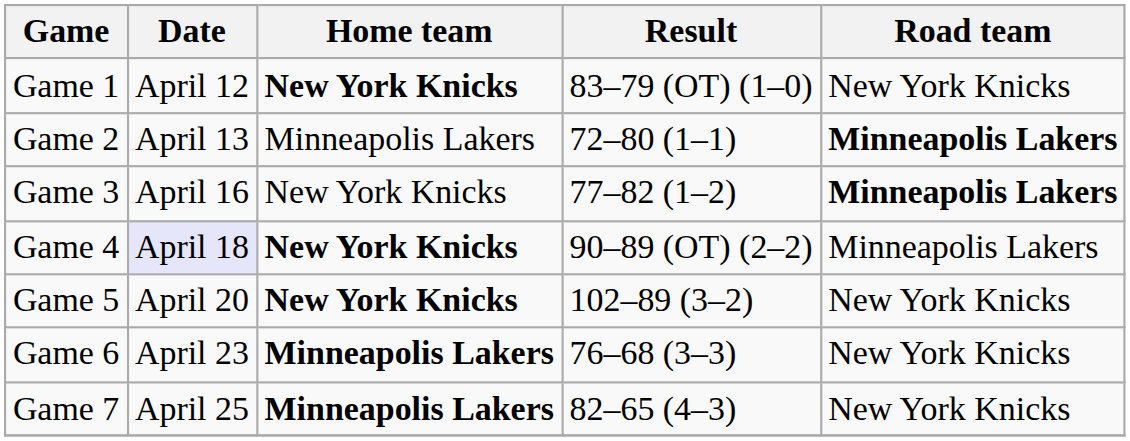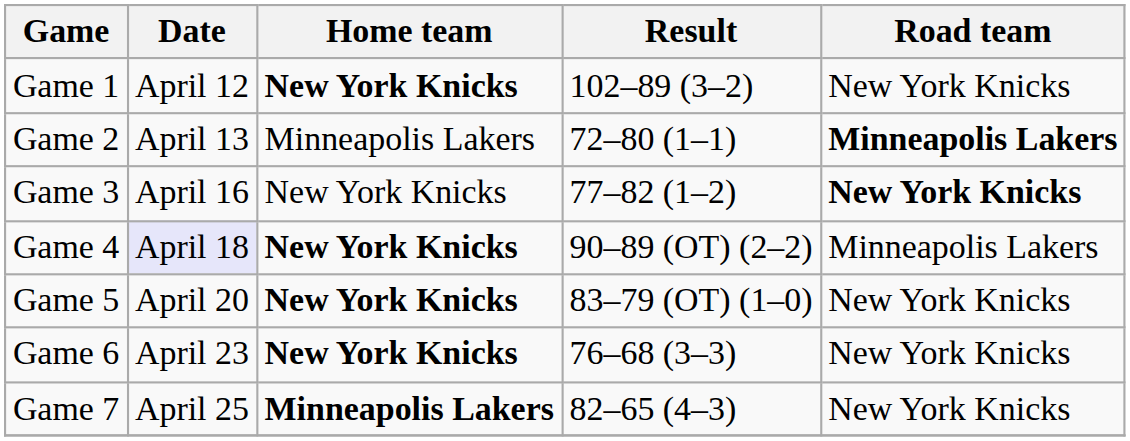Game 1 | Result: 83–79 (OT) (1–0) -> 102–89 (3–2)
Game 3 | Road team: Minneapolis Lakers -> New York Knicks
Game 5 | Result: 102–89 (3–2) -> 83–79 (OT) (1–0)
Game 6 | Home team: Minneapolis Lakers -> New York Knicks
